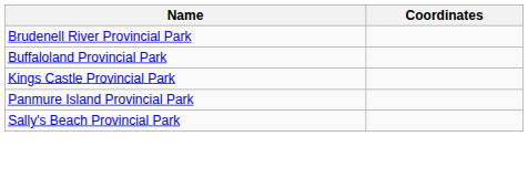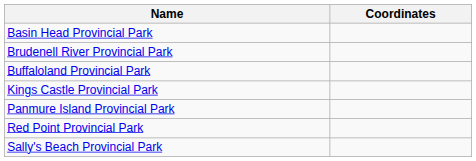+ row: Basin Head Provincial Park
+ row: Red Point Provincial Park
